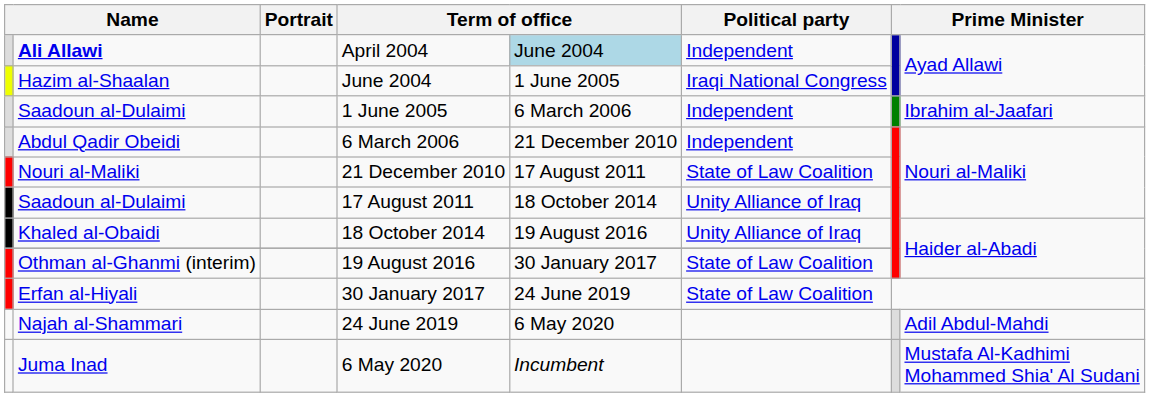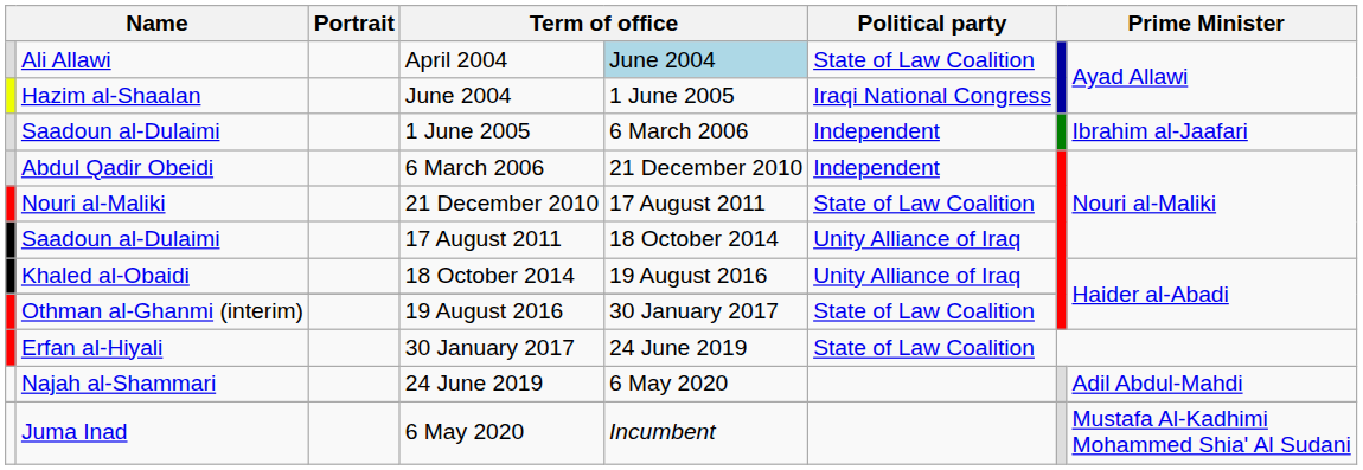April 2004 | column 2: bold -> normal
April 2004 | Political party: Independent -> State of Law Coalition
